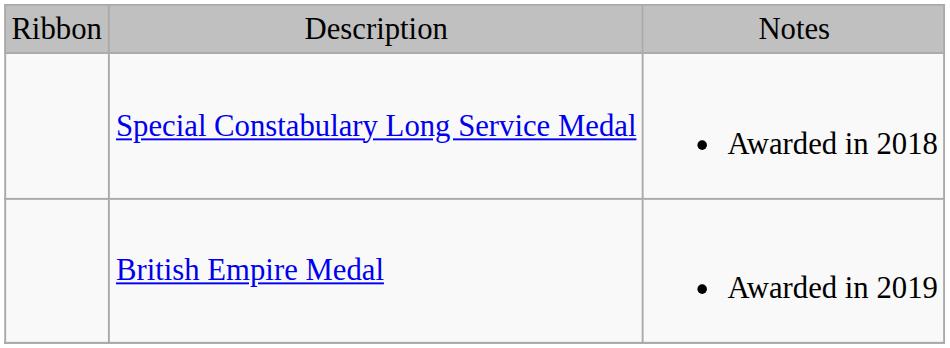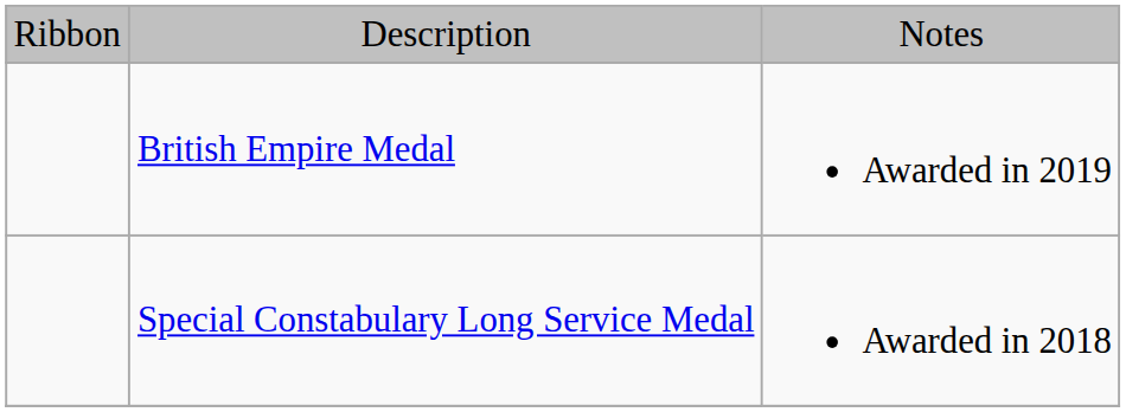rows swapped: British Empire Medal <-> Special Constabulary Long Service Medal
